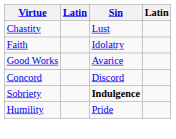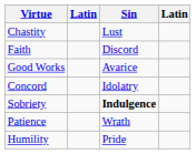Faith | Sin: Idolatry -> Discord
Concord | Sin: Discord -> Idolatry
+ row: Patience | Wrath
